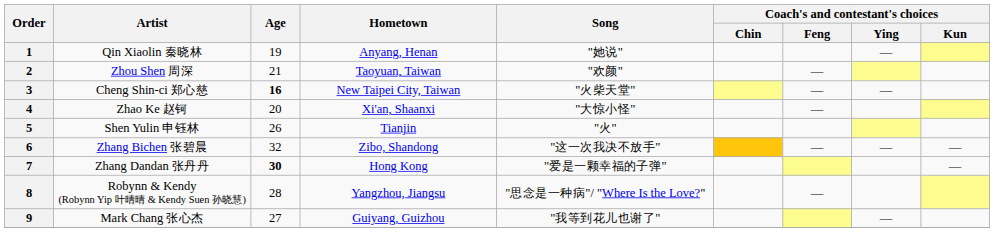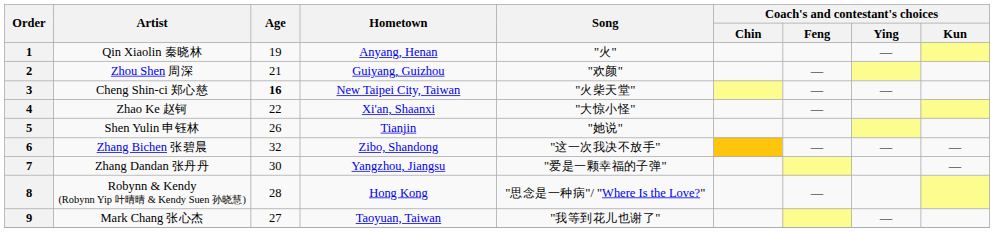1 | Song: "她说" -> "火"
2 | Hometown: Taoyuan, Taiwan -> Guiyang, Guizhou
4 | Age: 20 -> 22
5 | Song: "火" -> "她说"
7 | Age: bold -> normal
7 | Hometown: Hong Kong -> Yangzhou, Jiangsu
8 | Hometown: Yangzhou, Jiangsu -> Hong Kong
9 | Hometown: Guiyang, Guizhou -> Taoyuan, Taiwan
